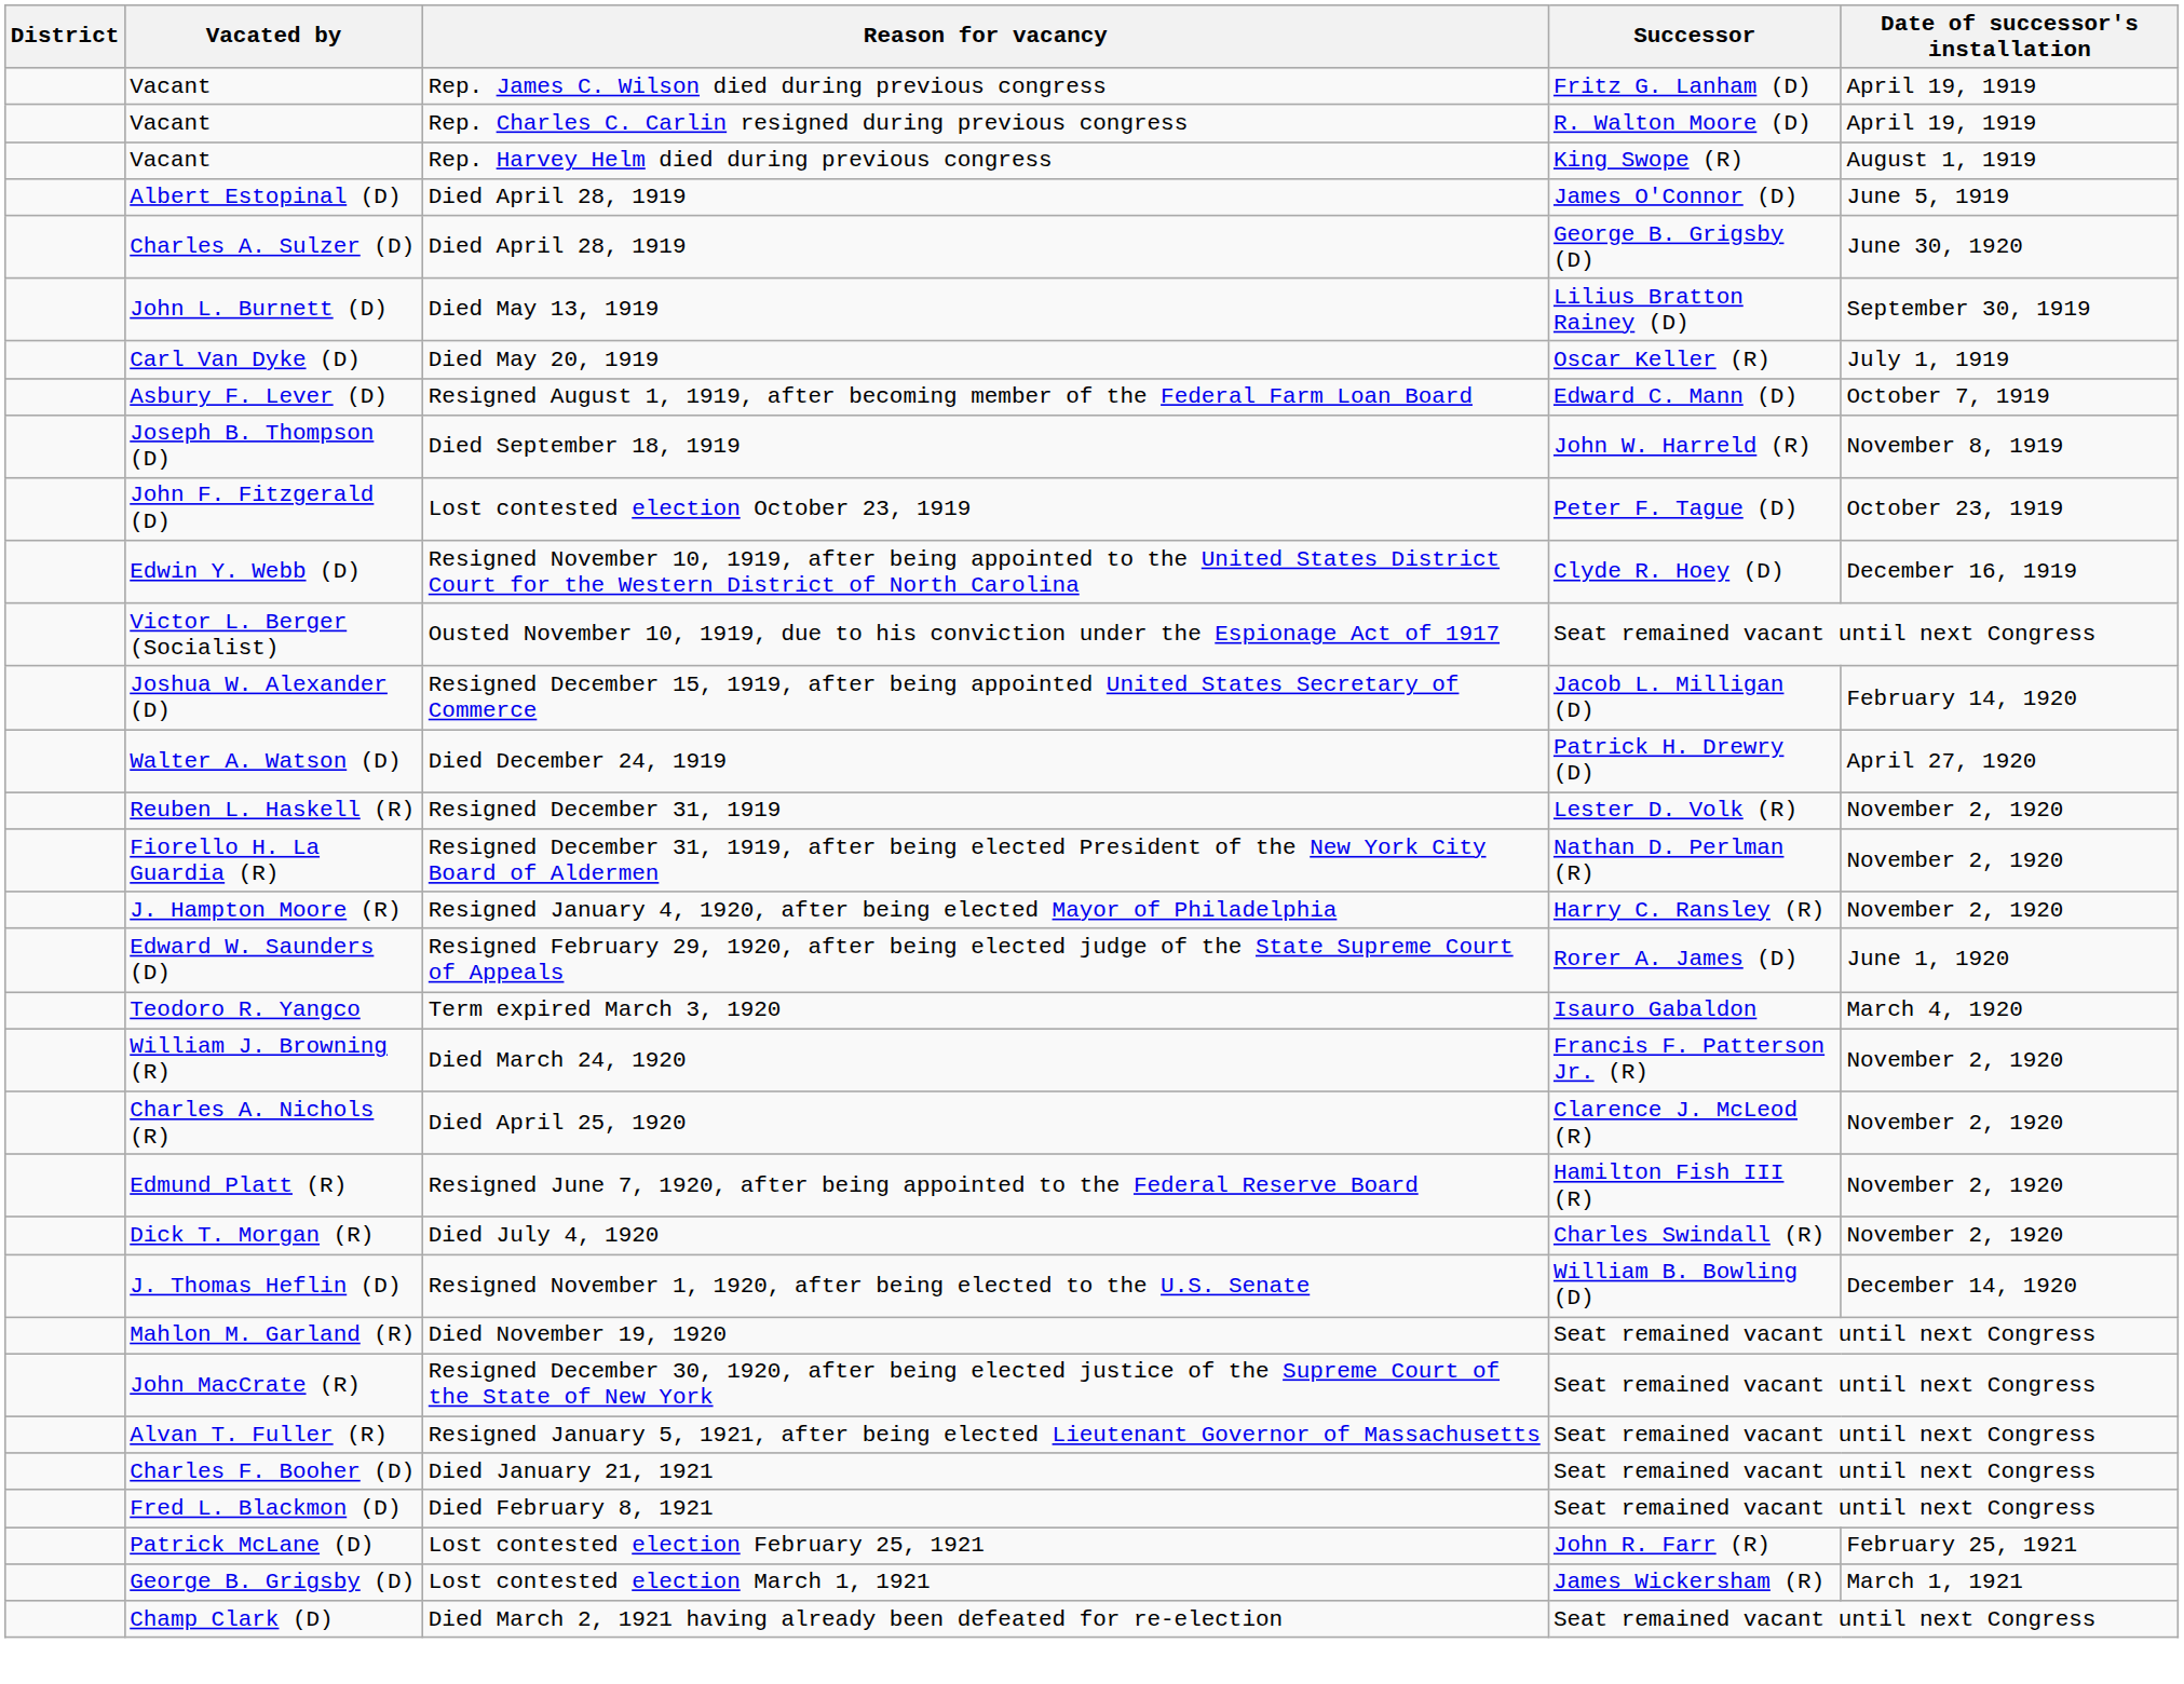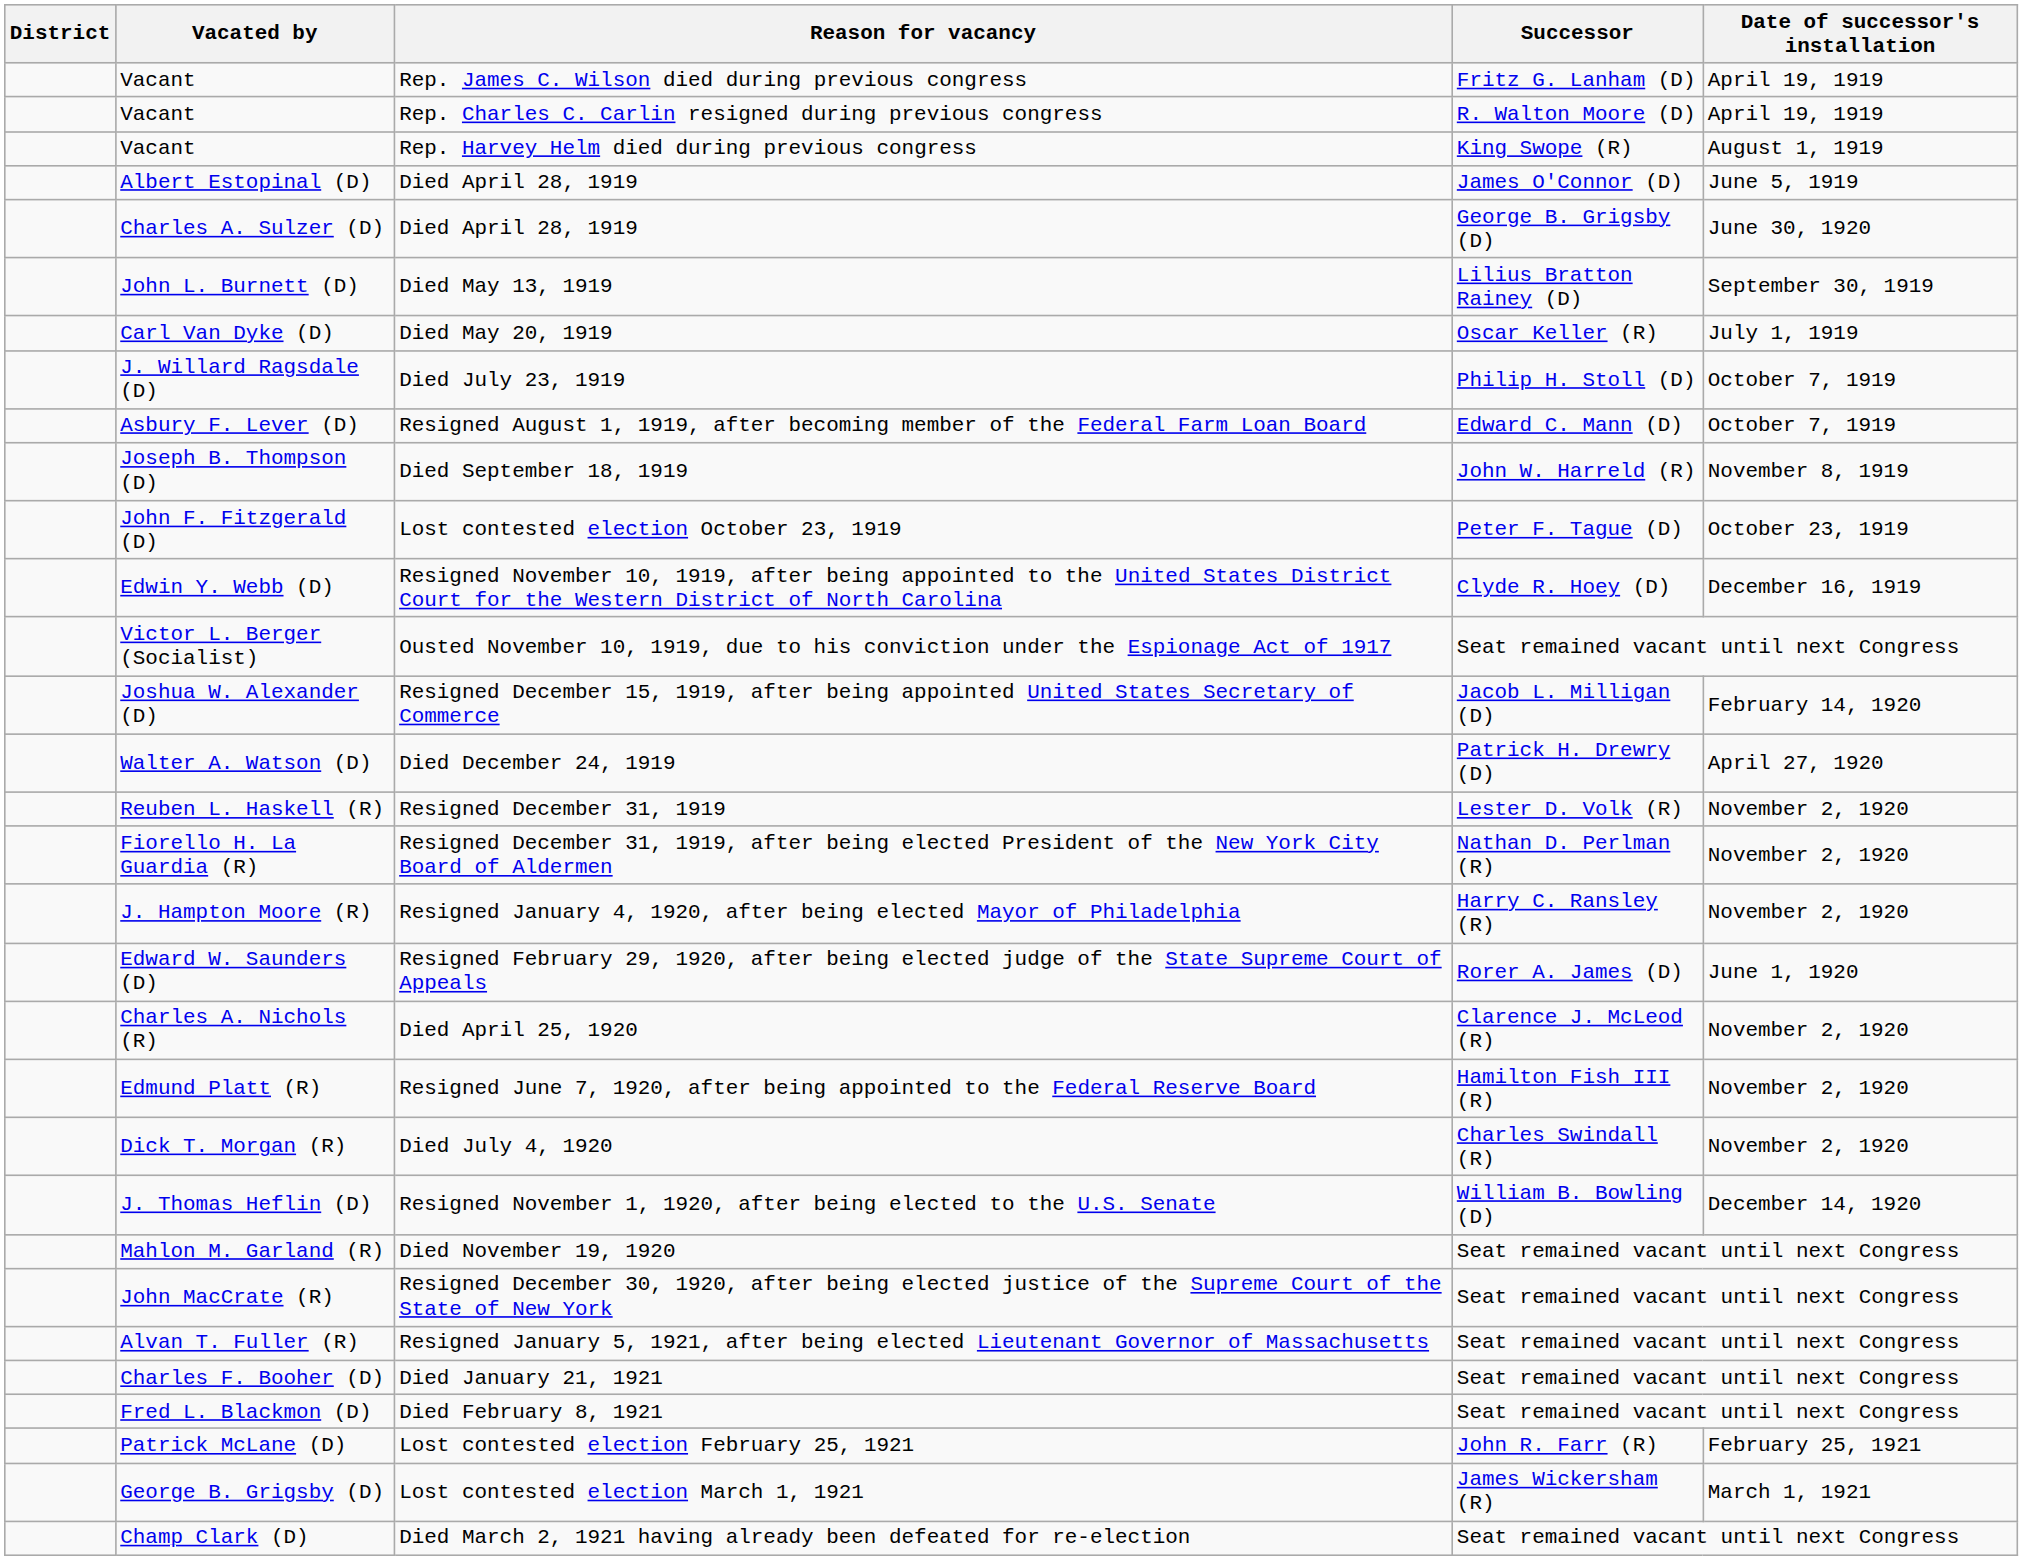+ row: J. Willard Ragsdale (D) | Died July 23, 1919 | Philip H. Stoll (D) | October 7, 1919
- row: Teodoro R. Yangco | Term expired March 3, 1920 | Isauro Gabaldon | March 4, 1920
- row: William J. Browning (R) | Died March 24, 1920 | Francis F. Patterson Jr. (R) | November 2, 1920
